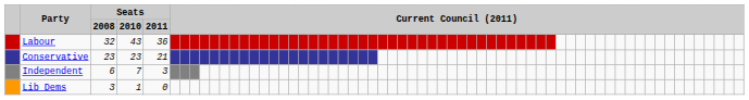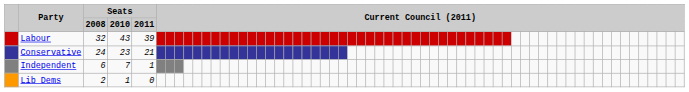Labour | Seats / 2011: 36 -> 39
Conservative | Seats / 2008: 23 -> 24
Independent | Seats / 2011: 3 -> 1
Lib Dems | Seats / 2008: 3 -> 2
